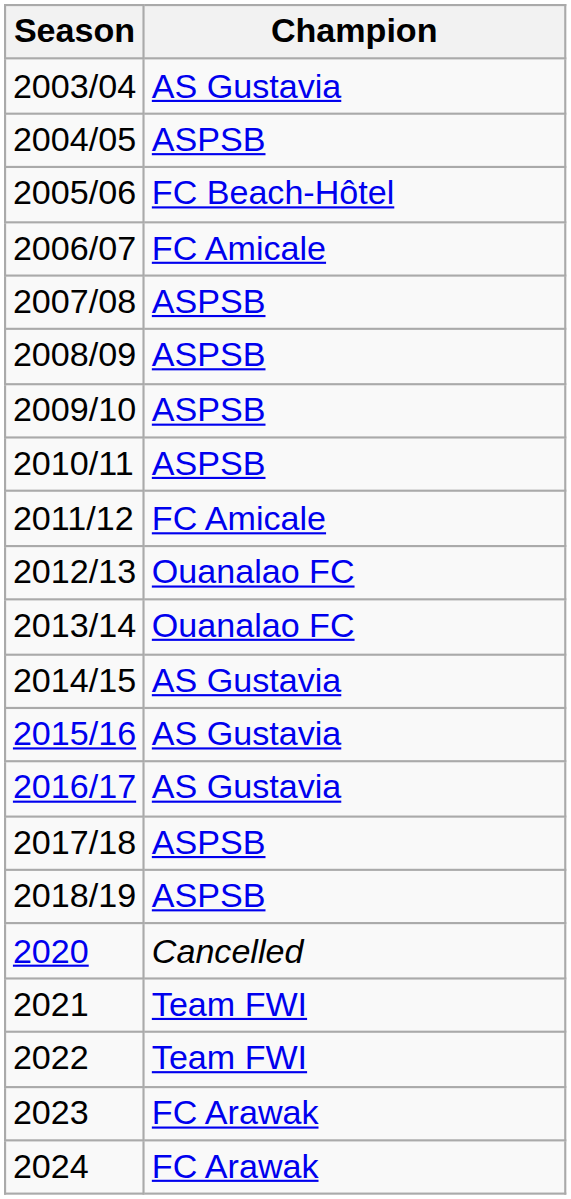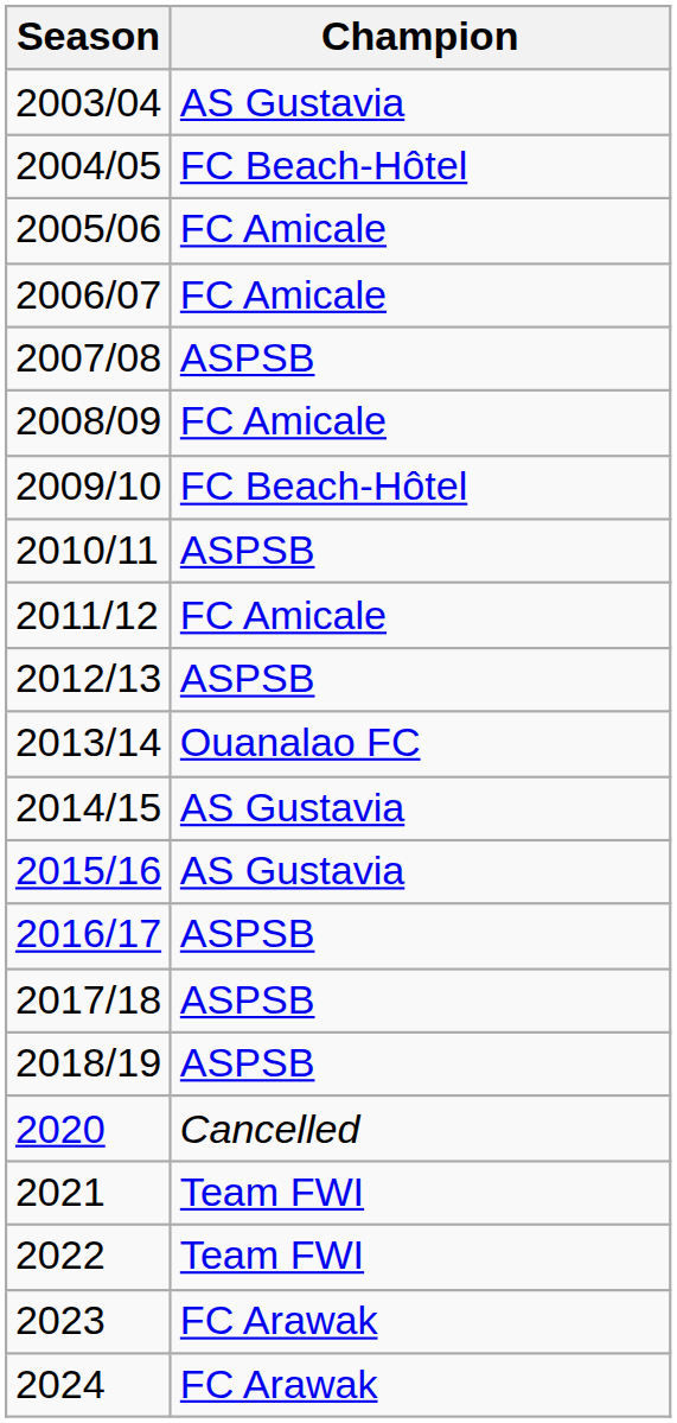2004/05 | Champion: ASPSB -> FC Beach-Hôtel
2005/06 | Champion: FC Beach-Hôtel -> FC Amicale
2008/09 | Champion: ASPSB -> FC Amicale
2009/10 | Champion: ASPSB -> FC Beach-Hôtel
2012/13 | Champion: Ouanalao FC -> ASPSB
2016/17 | Champion: AS Gustavia -> ASPSB
